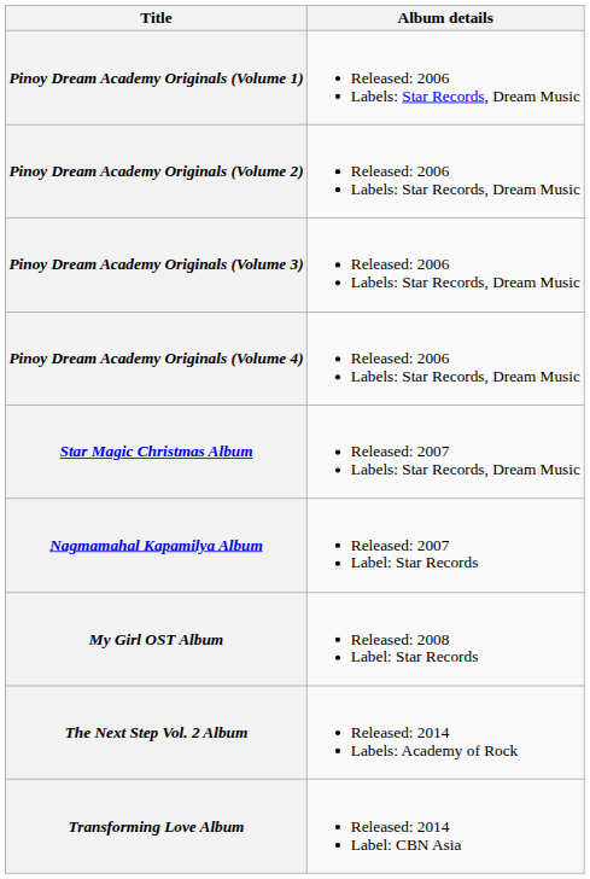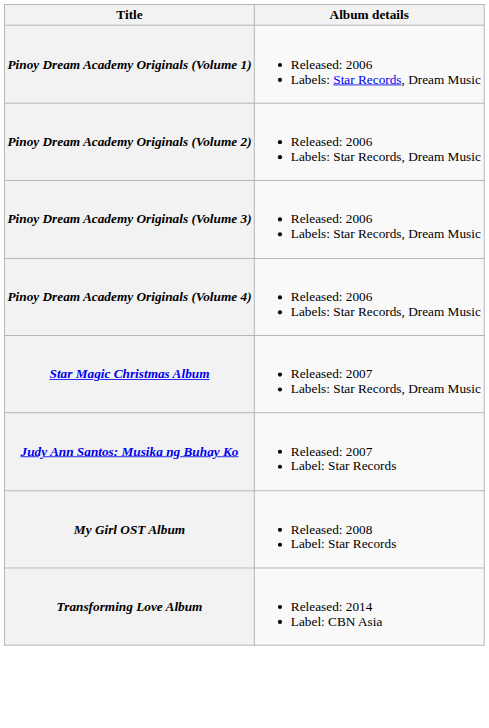+ row: Judy Ann Santos: Musika ng Buhay Ko | Released: 2007 Label: Star Records
- row: Nagmamahal Kapamilya Album | Released: 2007 Label: Star Records
- row: The Next Step Vol. 2 Album | Released: 2014 Labels: Academy of Rock
